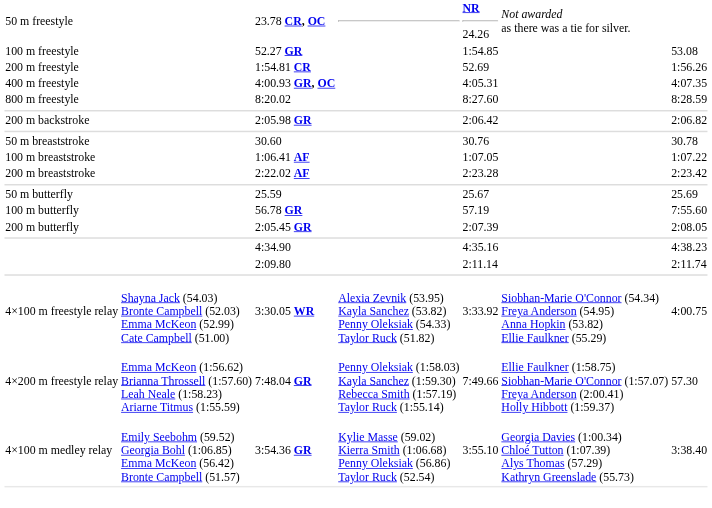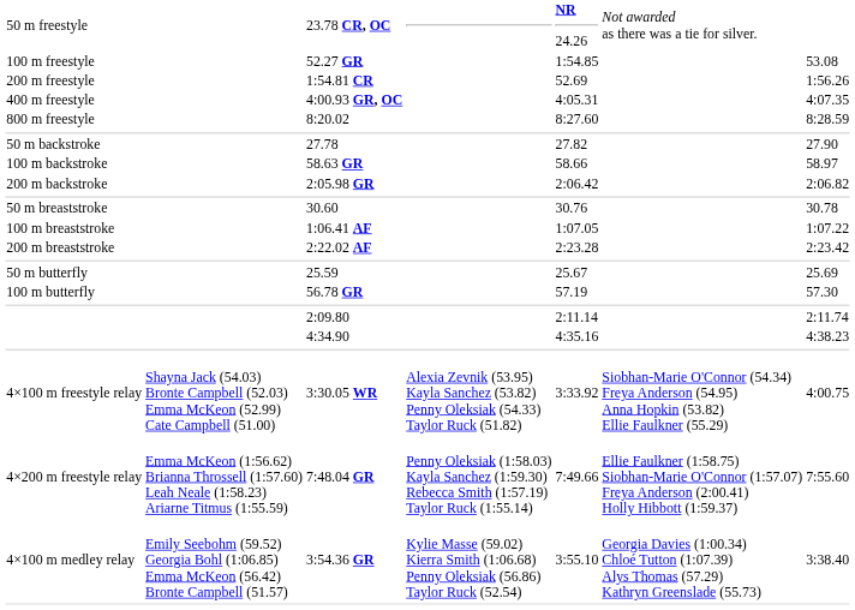+ row: 50 m backstroke | 27.78 | 27.82 | 27.90
+ row: 100 m backstroke | 58.63 GR | 58.66 | 58.97
56.78 GR | column 7: 7:55.60 -> 57.30
- row: 200 m butterfly | 2:05.45 GR | 2:07.39 | 2:08.05
rows swapped: 2:09.80 <-> 4:34.90
7:48.04 GR | column 7: 57.30 -> 7:55.60
